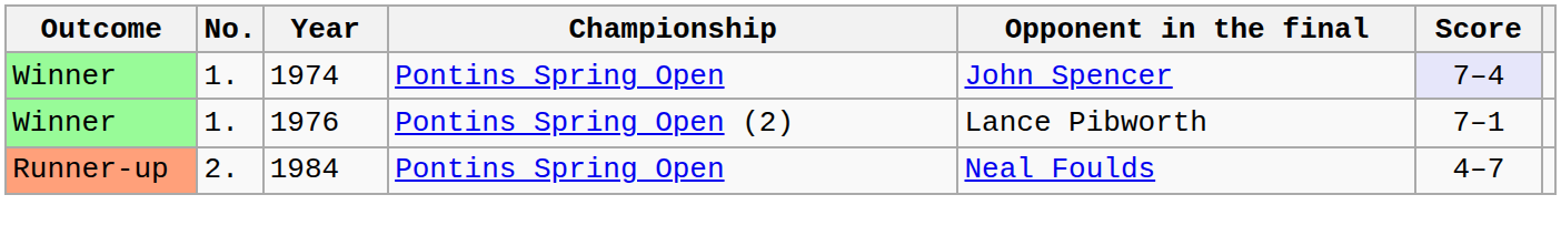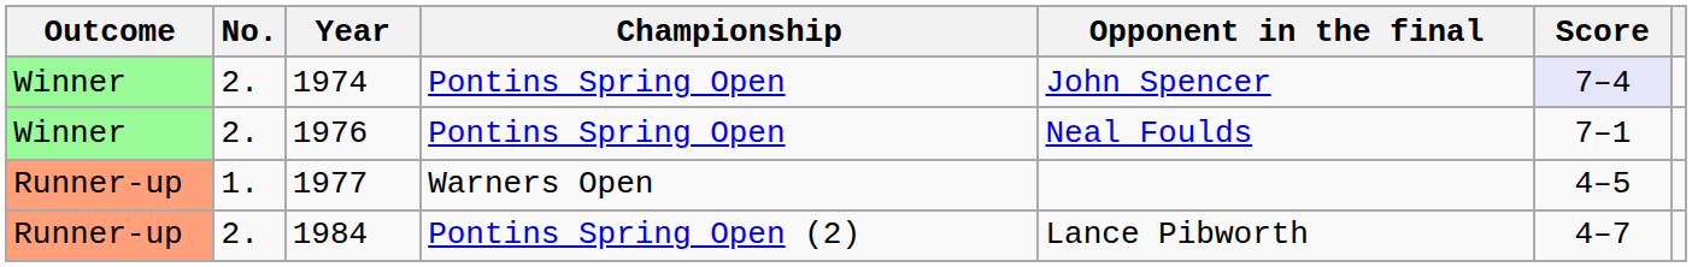1974 | No.: 1. -> 2.
1976 | No.: 1. -> 2.
1976 | Championship: Pontins Spring Open (2) -> Pontins Spring Open
1976 | Opponent in the final: Lance Pibworth -> Neal Foulds
+ row: Runner-up | 1. | 1977 | Warners Open | 4–5
1984 | Championship: Pontins Spring Open -> Pontins Spring Open (2)
1984 | Opponent in the final: Neal Foulds -> Lance Pibworth
